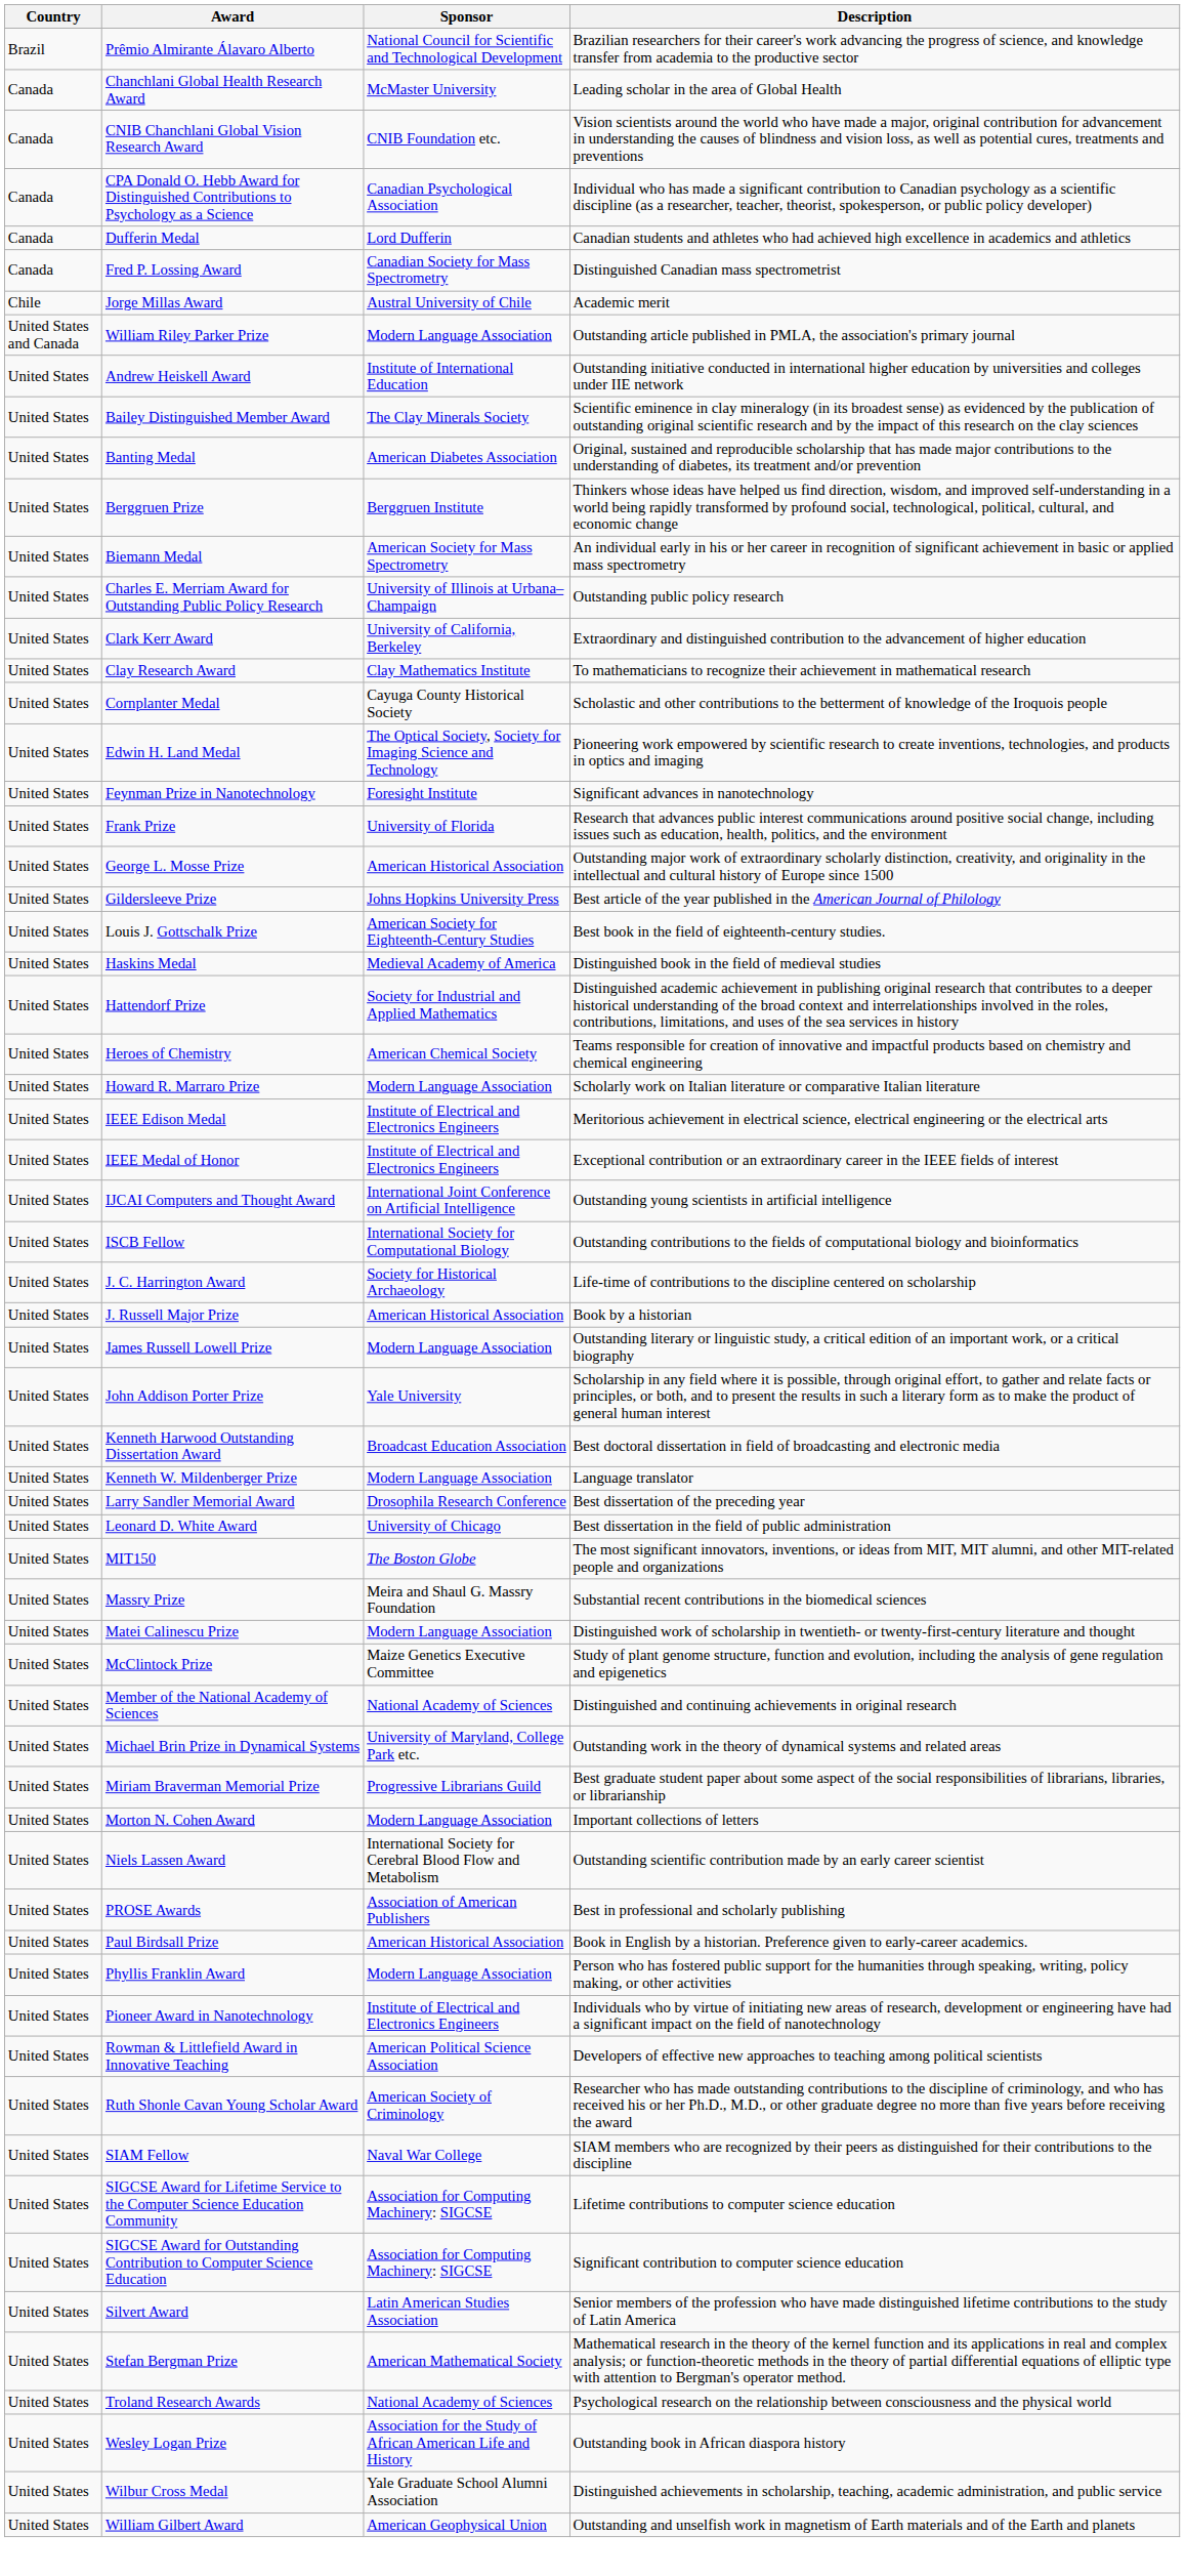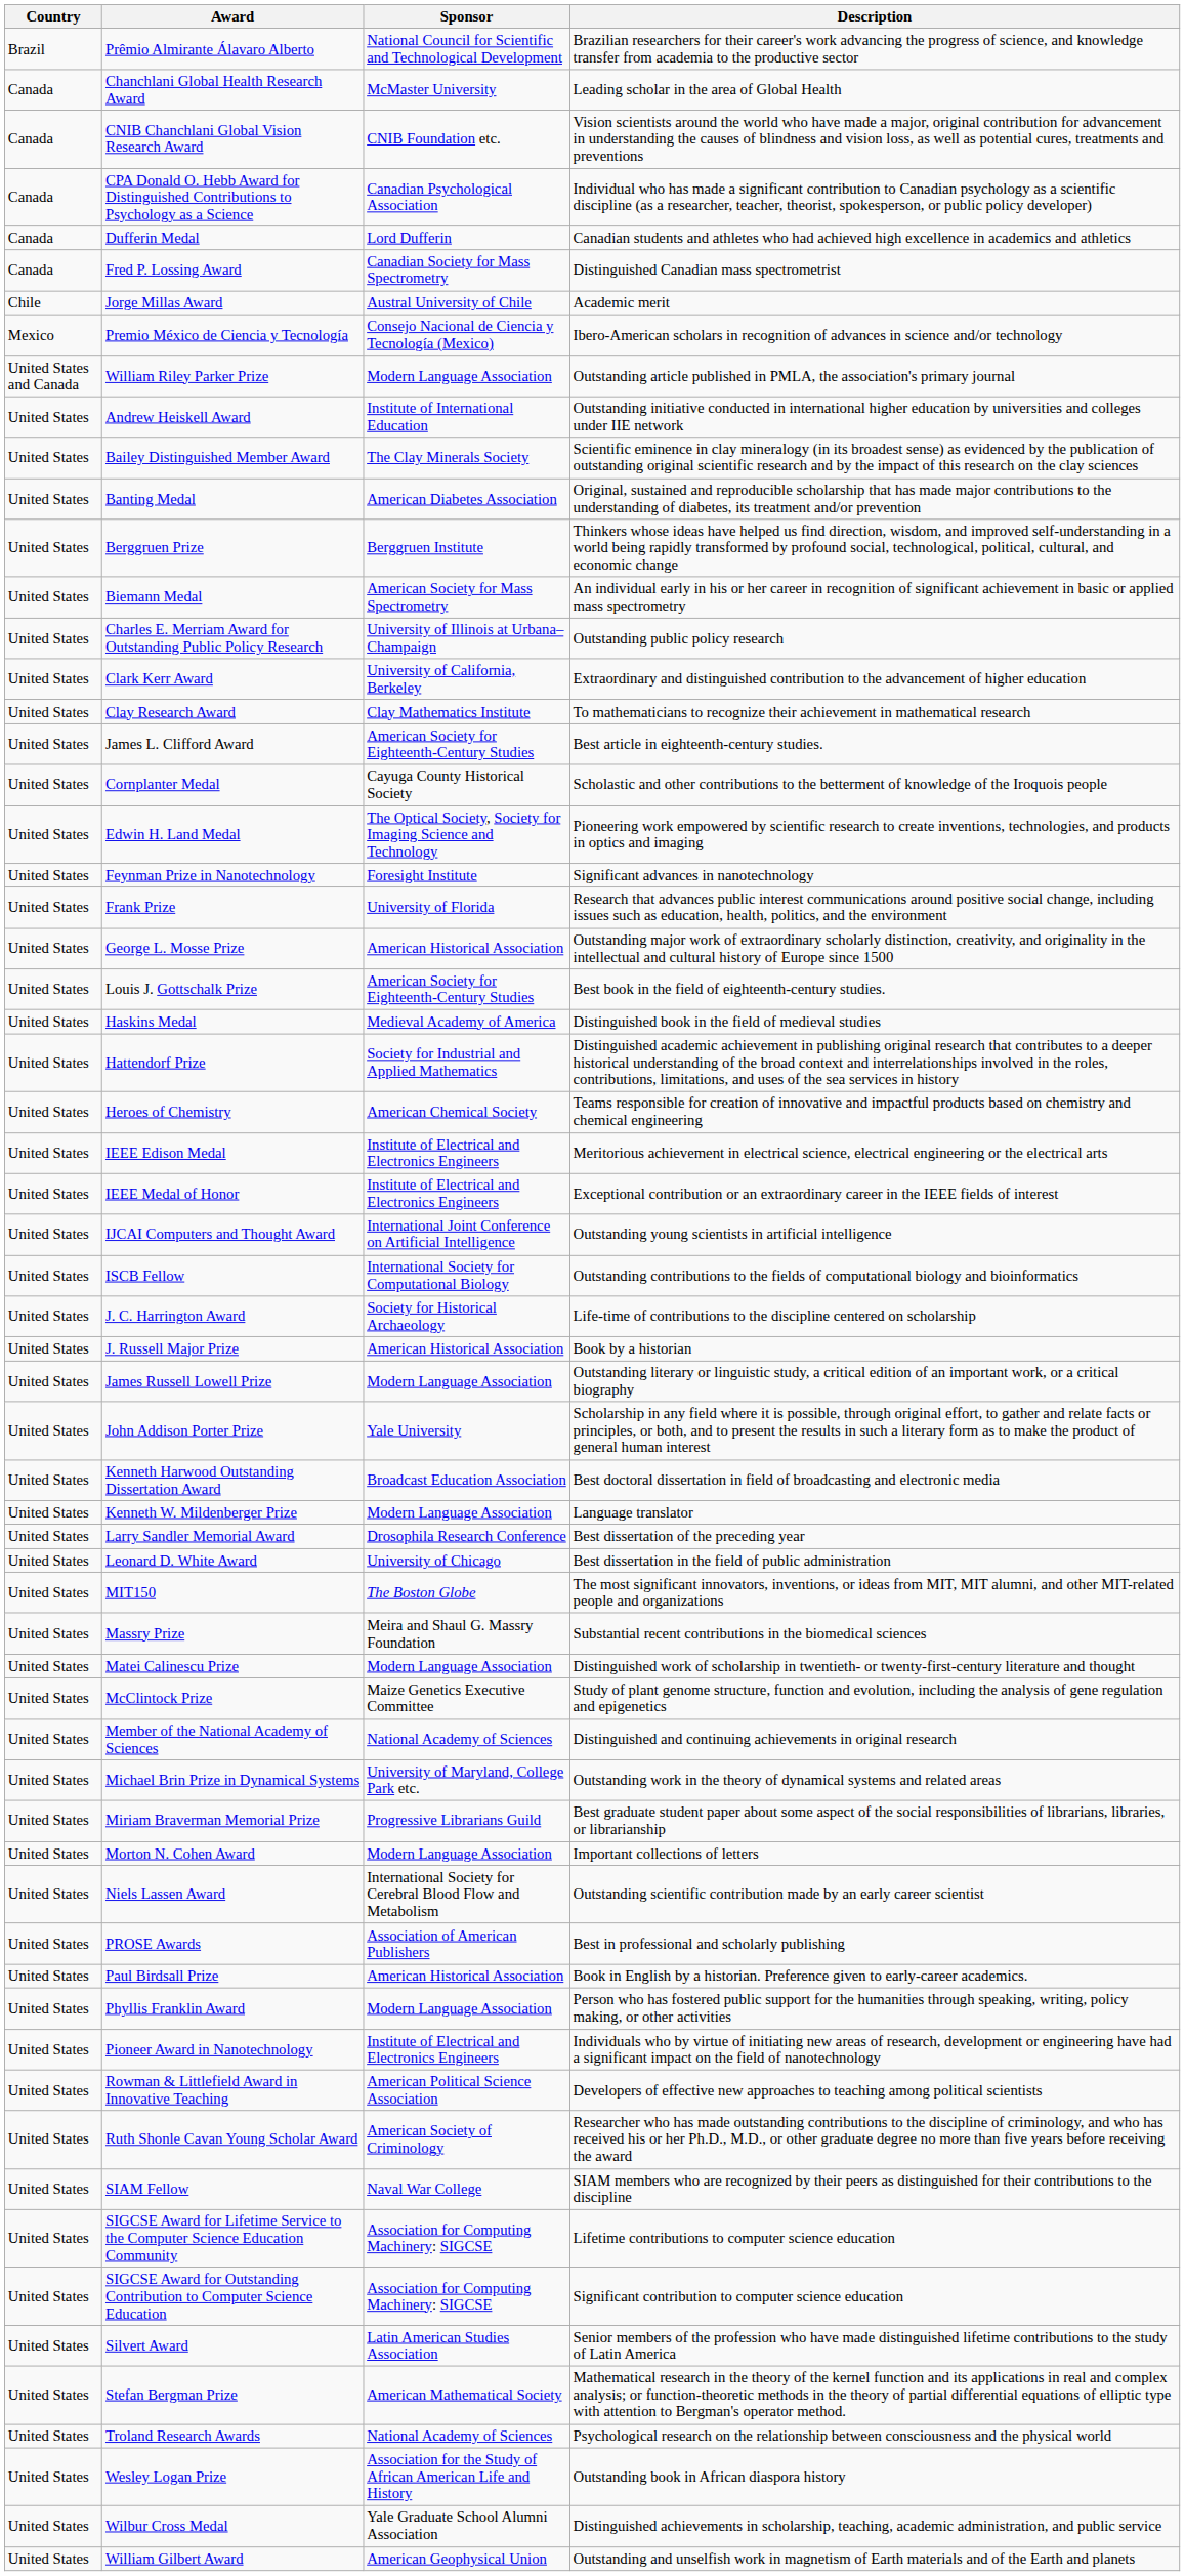+ row: Mexico | Premio México de Ciencia y Tecnología | Consejo Nacional de Ciencia y Tecnología (Mexico) | Ibero-American scholars in recognition of advances in science and/or technology
+ row: United States | James L. Clifford Award | American Society for Eighteenth-Century Studies | Best article in eighteenth-century studies.
- row: United States | Gildersleeve Prize | Johns Hopkins University Press | Best article of the year published in the American Journal of Philology
- row: United States | Howard R. Marraro Prize | Modern Language Association | Scholarly work on Italian literature or comparative Italian literature
